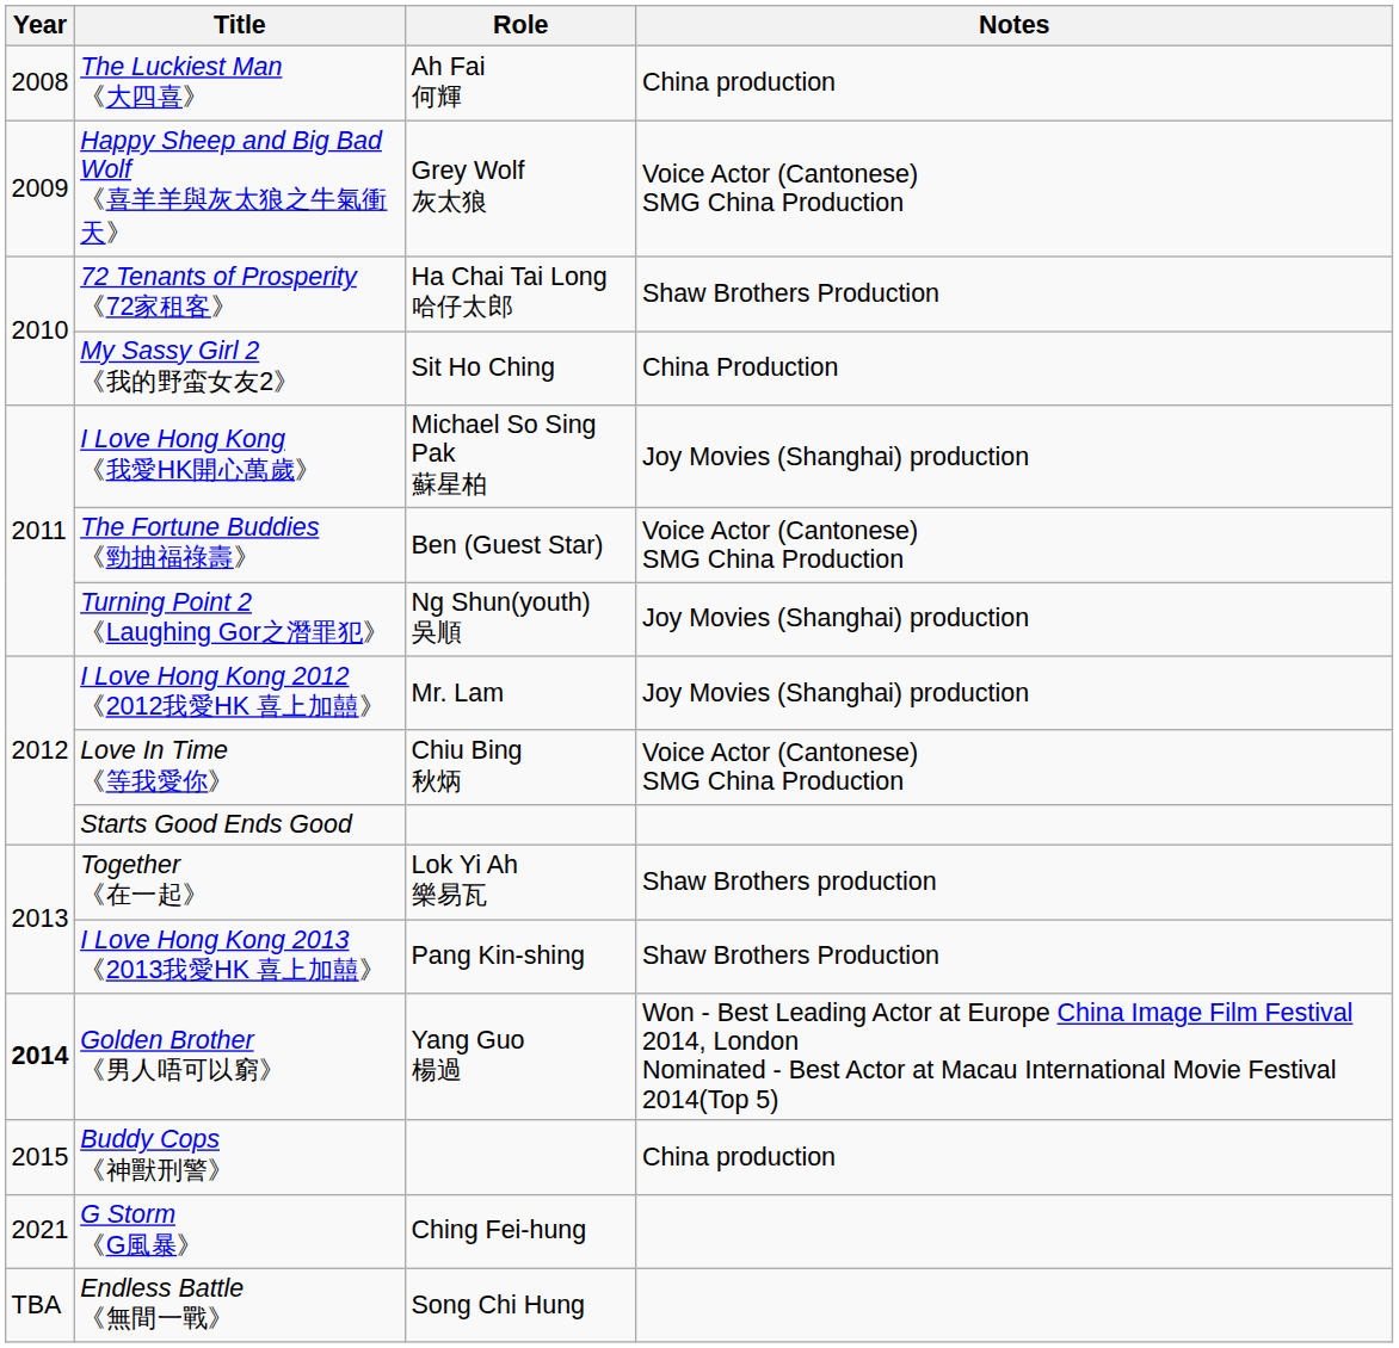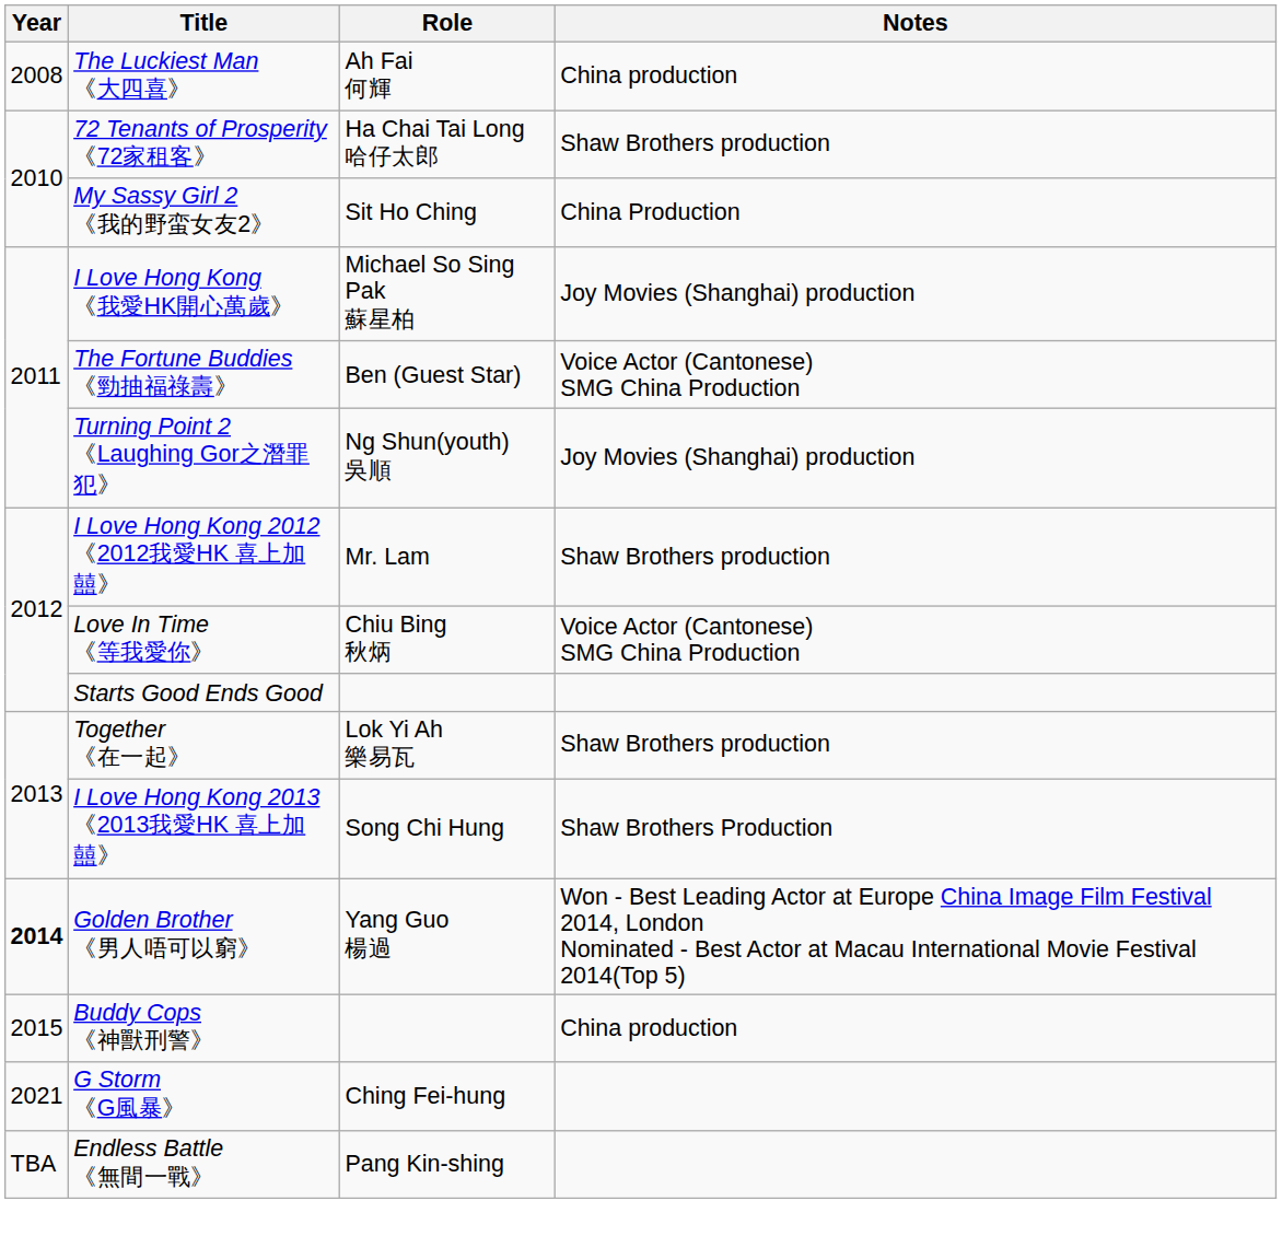- row: 2009 | Happy Sheep and Big Bad Wolf 《喜羊羊與灰太狼之牛氣衝天》 | Grey Wolf 灰太狼 | Voice Actor (Cantonese) SMG China Production
72 Tenants of Prosperity 《72家租客》 | Notes: Shaw Brothers Production -> Shaw Brothers production
I Love Hong Kong 2012 《2012我愛HK 喜上加囍》 | Notes: Joy Movies (Shanghai) production -> Shaw Brothers production
I Love Hong Kong 2013 《2013我愛HK 喜上加囍》 | Role: Pang Kin-shing -> Song Chi Hung
Endless Battle 《無間一戰》 | Role: Song Chi Hung -> Pang Kin-shing
